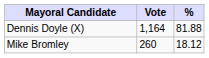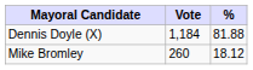Dennis Doyle (X) | Vote: 1,164 -> 1,184
